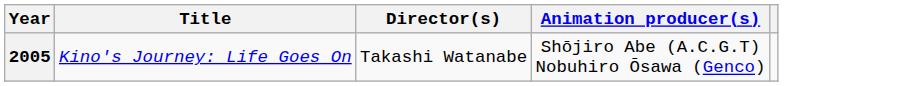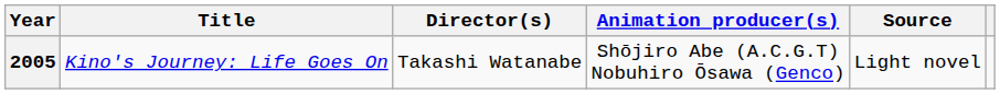+ column: Source | Light novel
